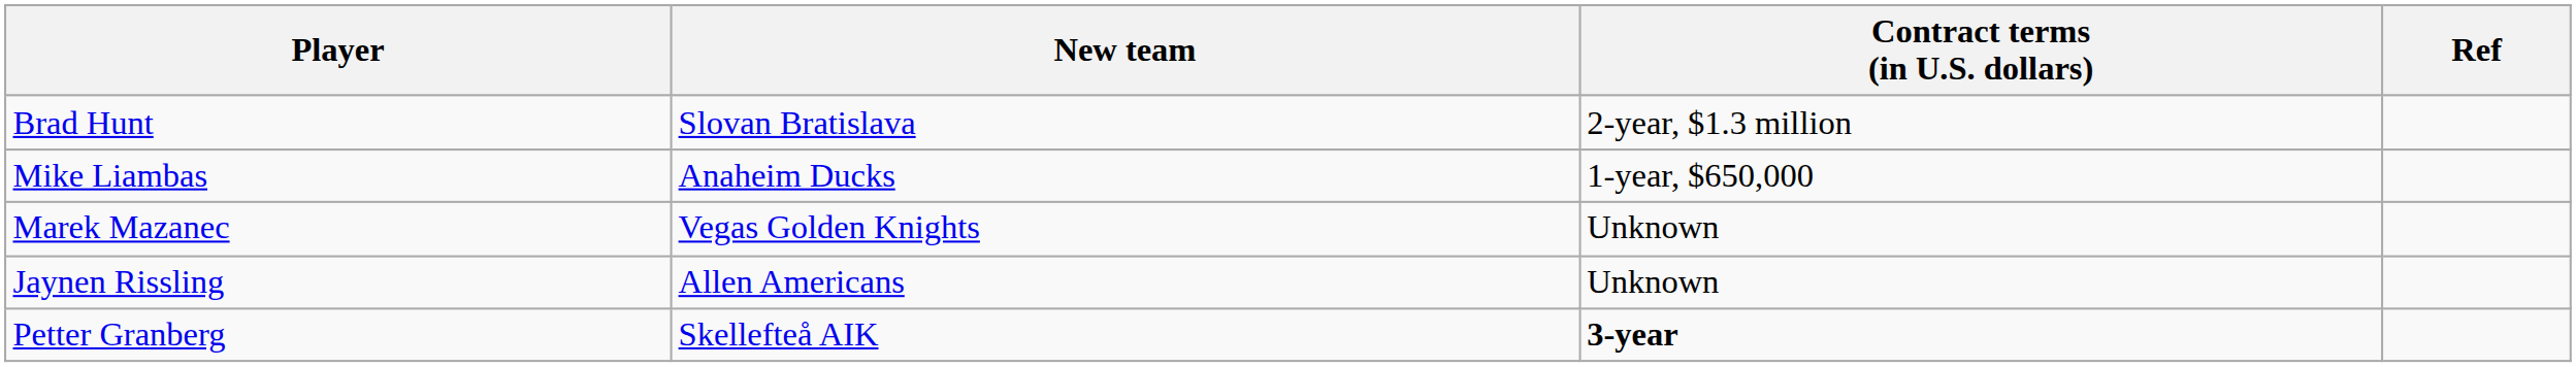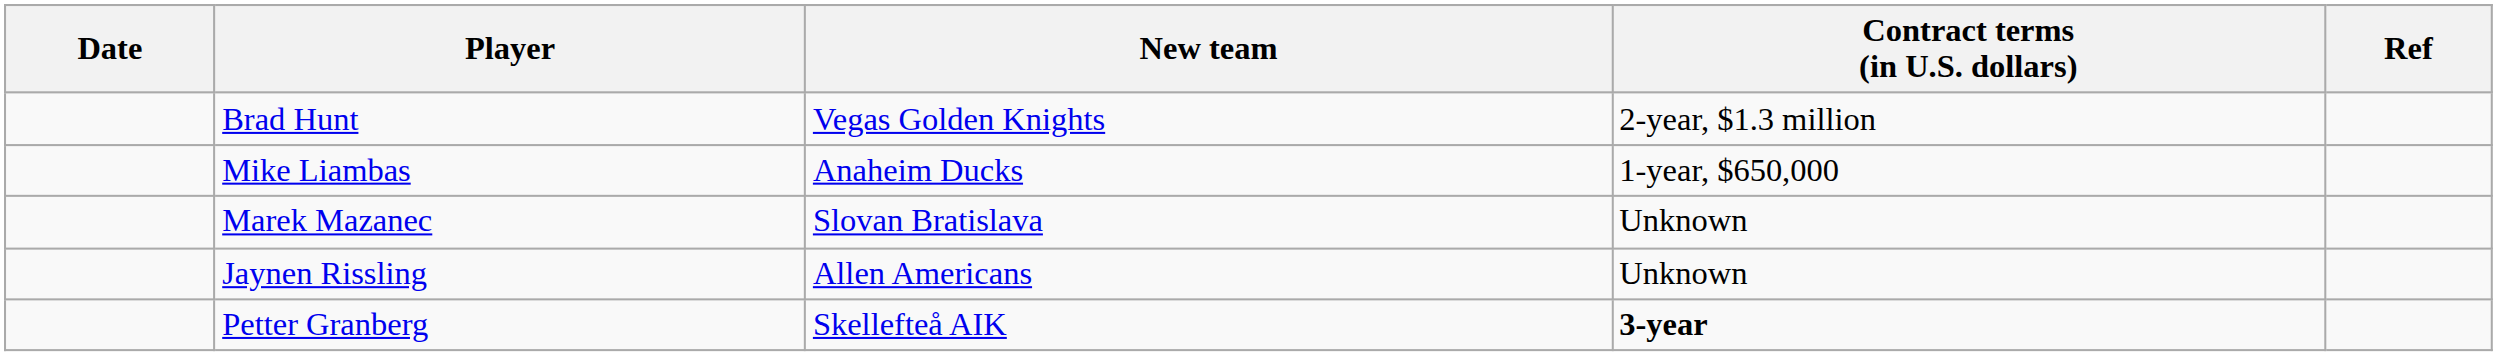+ column: Date
Brad Hunt | New team: Slovan Bratislava -> Vegas Golden Knights
Marek Mazanec | New team: Vegas Golden Knights -> Slovan Bratislava
